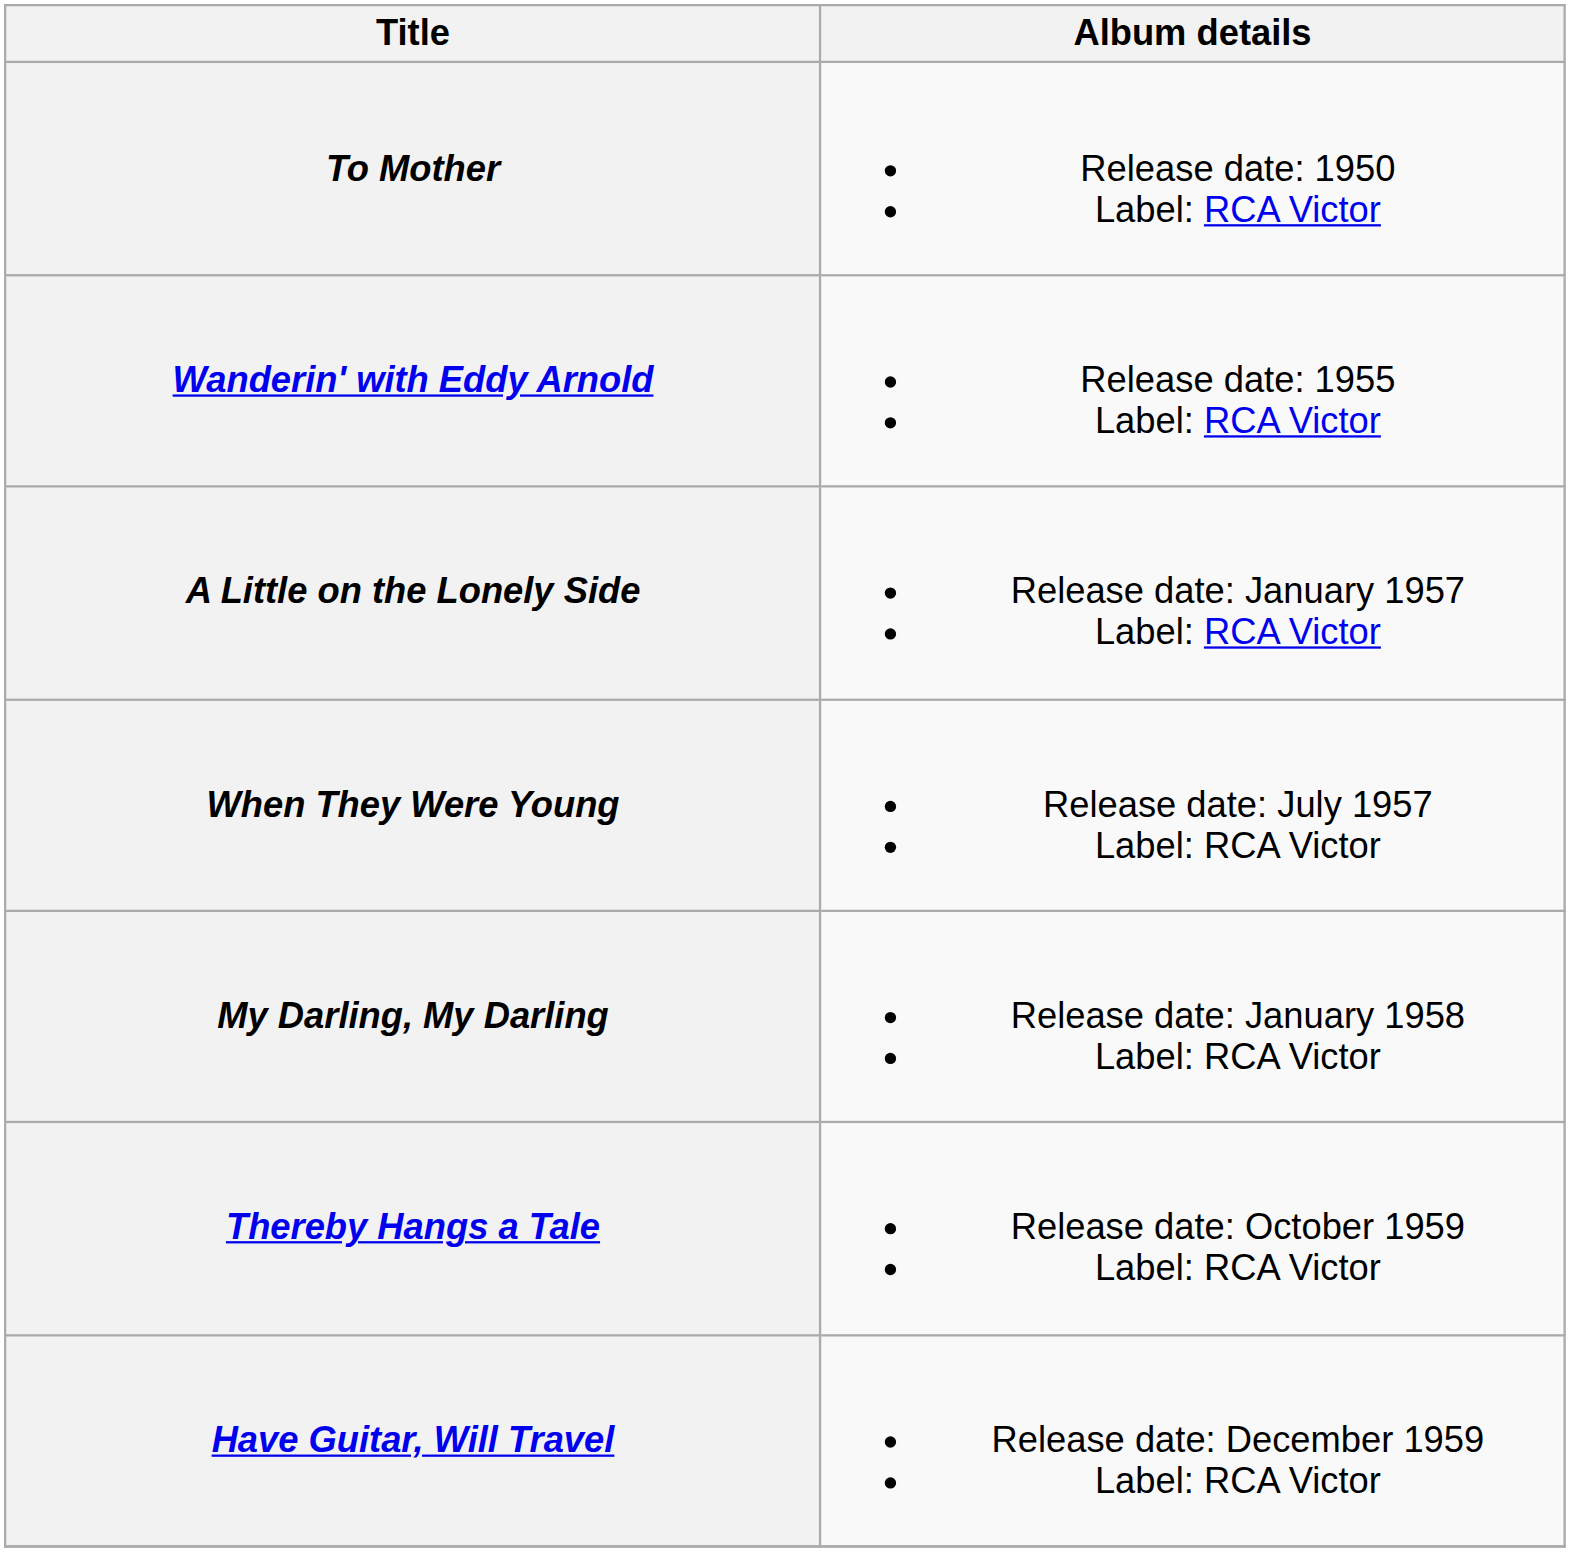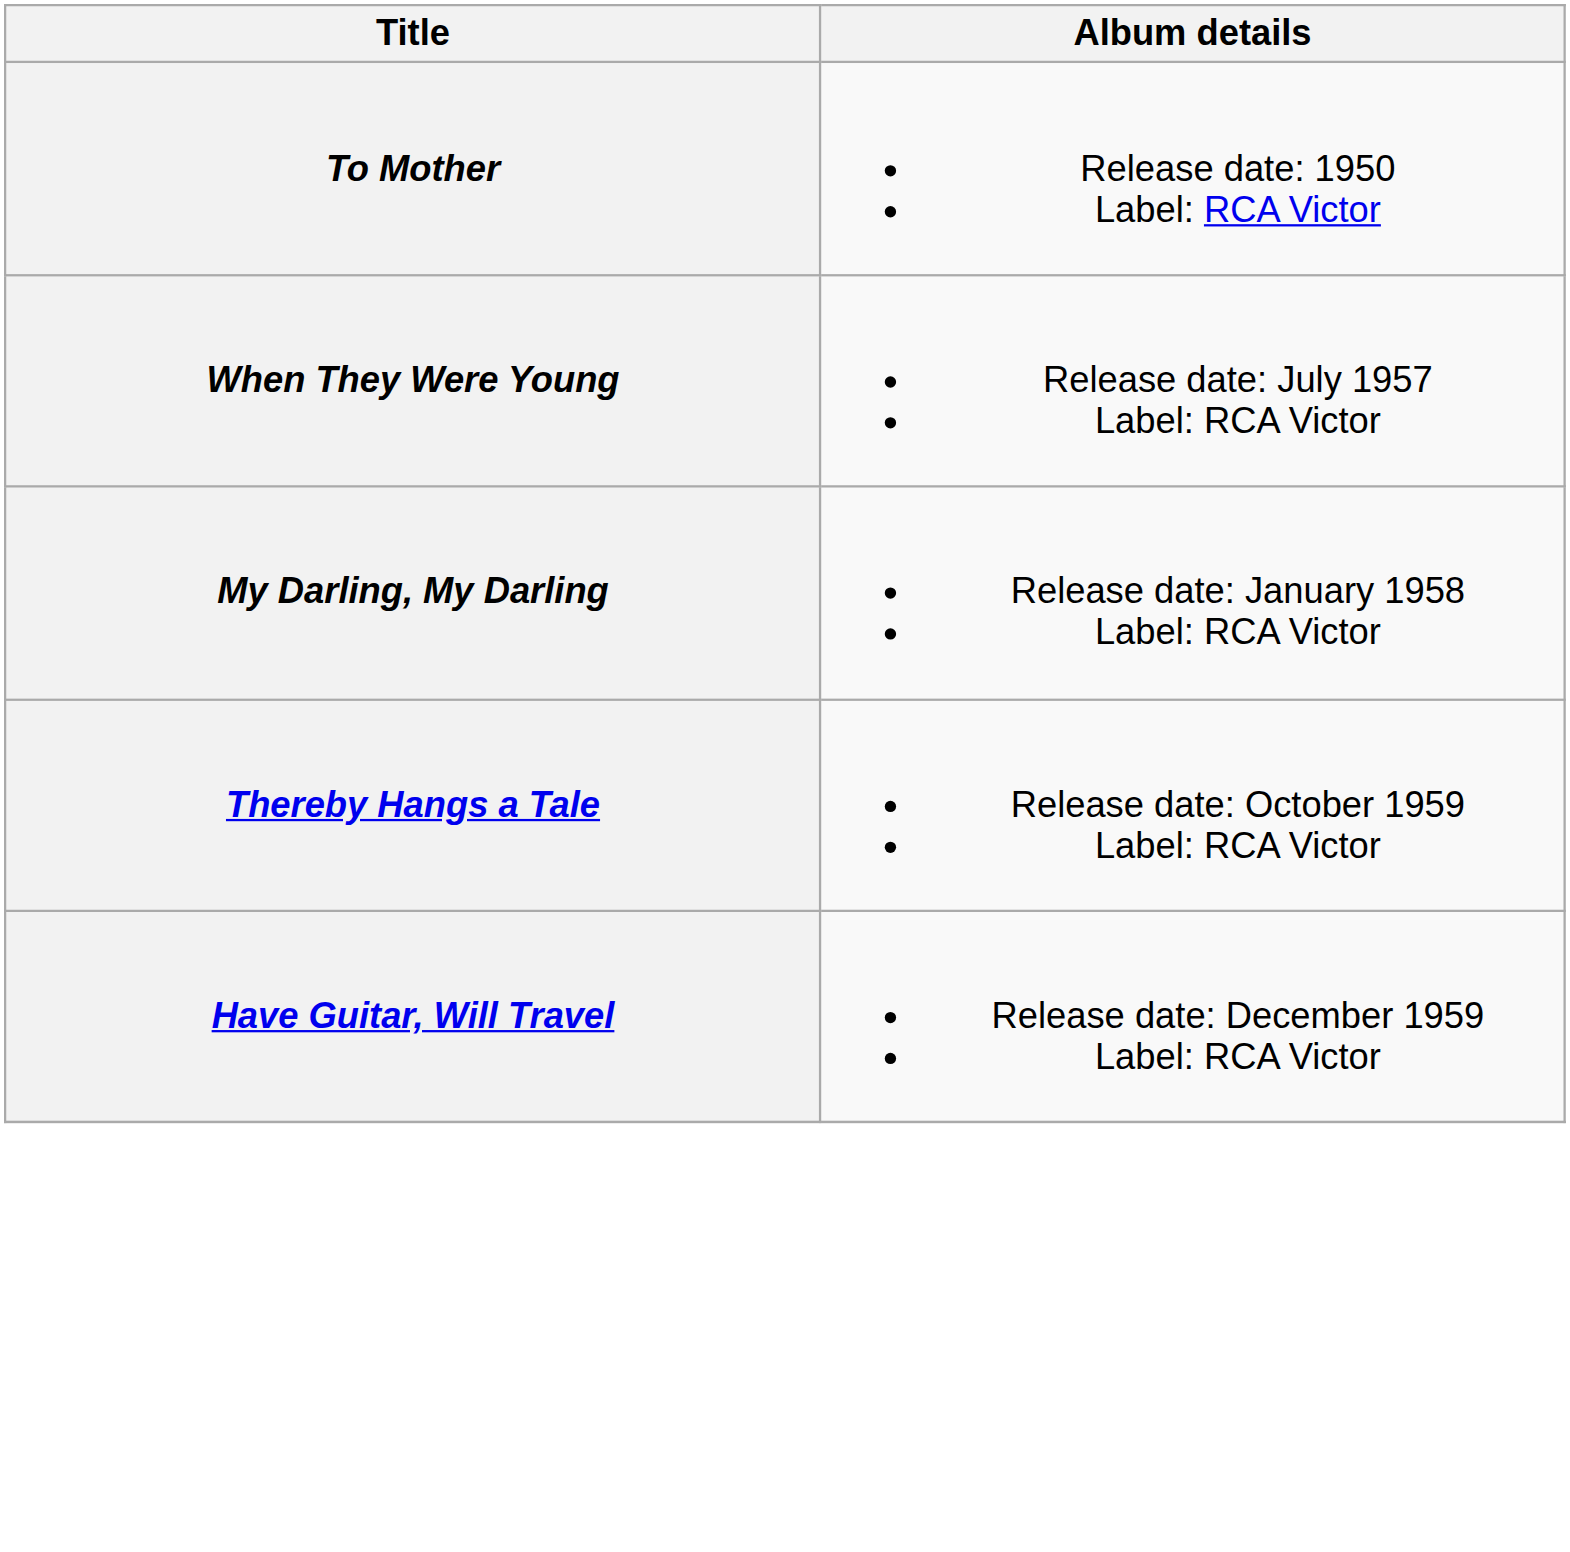- row: Wanderin' with Eddy Arnold | Release date: 1955 Label: RCA Victor
- row: A Little on the Lonely Side | Release date: January 1957 Label: RCA Victor
